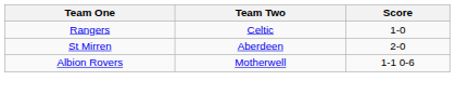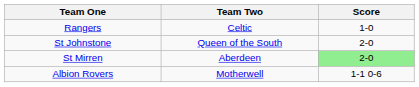+ row: St Johnstone | Queen of the South | 2-0
St Mirren | Score: no background -> lightgreen background
